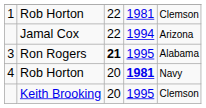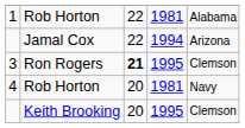1 | column 5: Clemson -> Alabama
3 | column 5: Alabama -> Clemson
4 | column 4: bold -> normal
